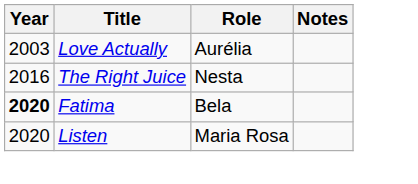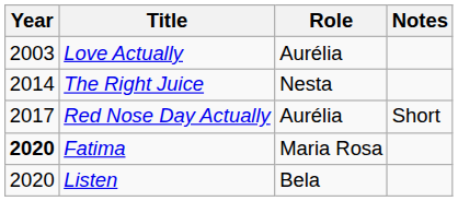The Right Juice | Year: 2016 -> 2014
+ row: 2017 | Red Nose Day Actually | Aurélia | Short
Fatima | Role: Bela -> Maria Rosa
Listen | Role: Maria Rosa -> Bela
